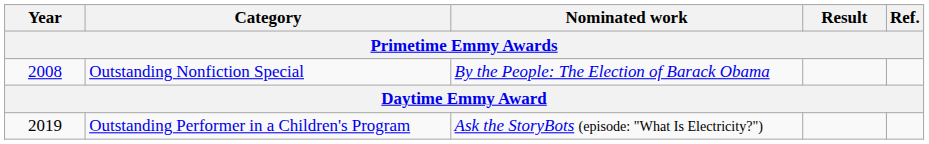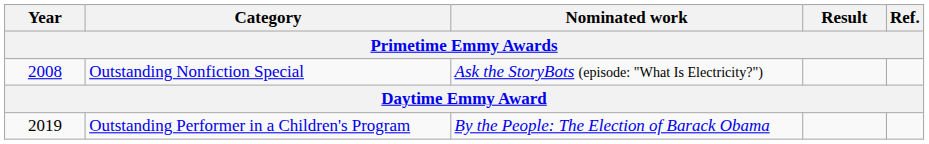Outstanding Nonfiction Special | Nominated work: By the People: The Election of Barack Obama -> Ask the StoryBots (episode: "What Is Electricity?")
Outstanding Performer in a Children's Program | Nominated work: Ask the StoryBots (episode: "What Is Electricity?") -> By the People: The Election of Barack Obama
